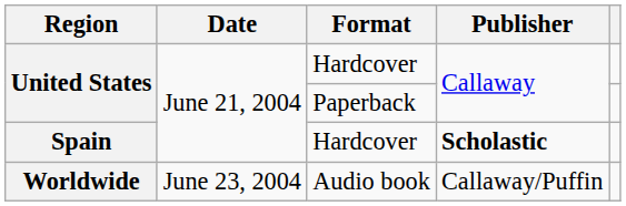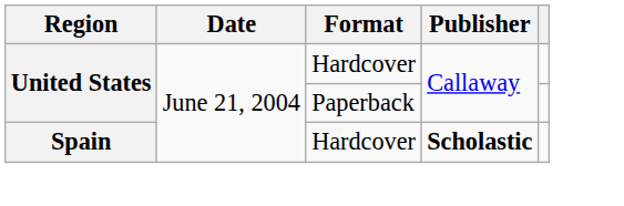- row: Worldwide | June 23, 2004 | Audio book | Callaway/Puffin
